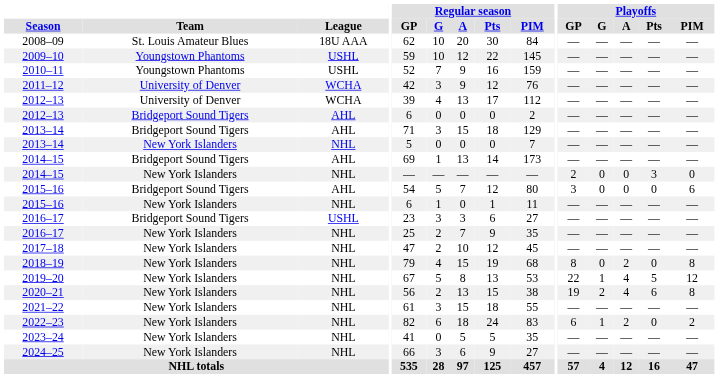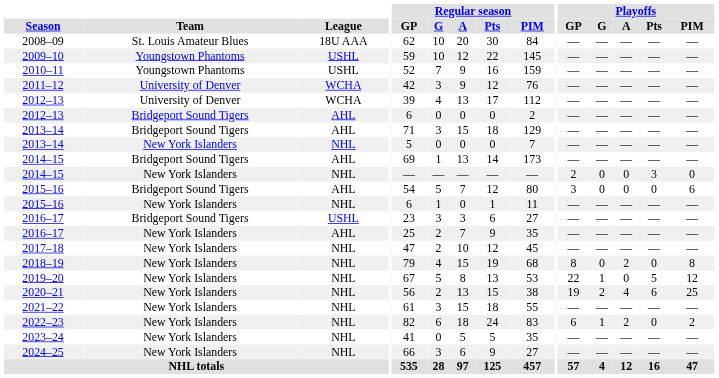2016–17 / New York Islanders | League: NHL -> AHL
2019–20 | Playoffs / A: 4 -> 0
2020–21 | Playoffs / PIM: 8 -> 25
